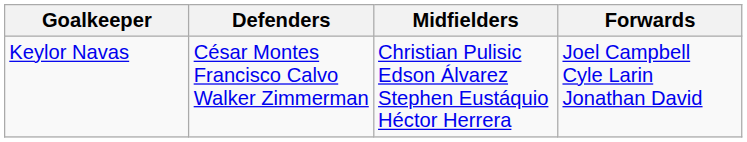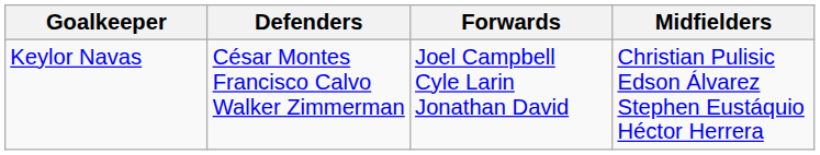columns swapped: Midfielders <-> Forwards
